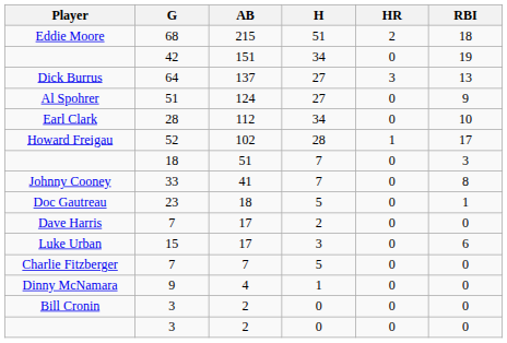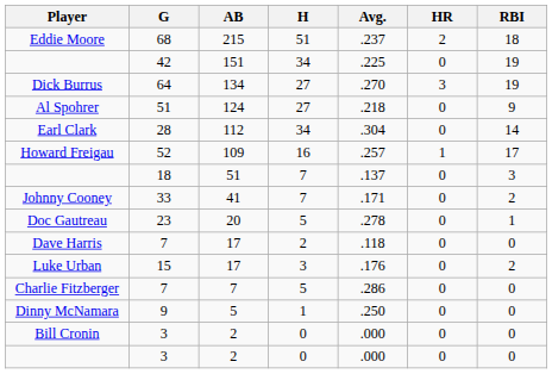+ column: Avg. | .237 | .225 | .270 | .218 | .304 | .257 | .137 | .171 | .278 | .118 | .176 | .286 | .250 | .000 | .000
Dick Burrus | AB: 137 -> 134
Dick Burrus | RBI: 13 -> 19
Earl Clark | RBI: 10 -> 14
Howard Freigau | AB: 102 -> 109
Howard Freigau | H: 28 -> 16
Johnny Cooney | RBI: 8 -> 2
Doc Gautreau | AB: 18 -> 20
Luke Urban | RBI: 6 -> 2
Dinny McNamara | AB: 4 -> 5
